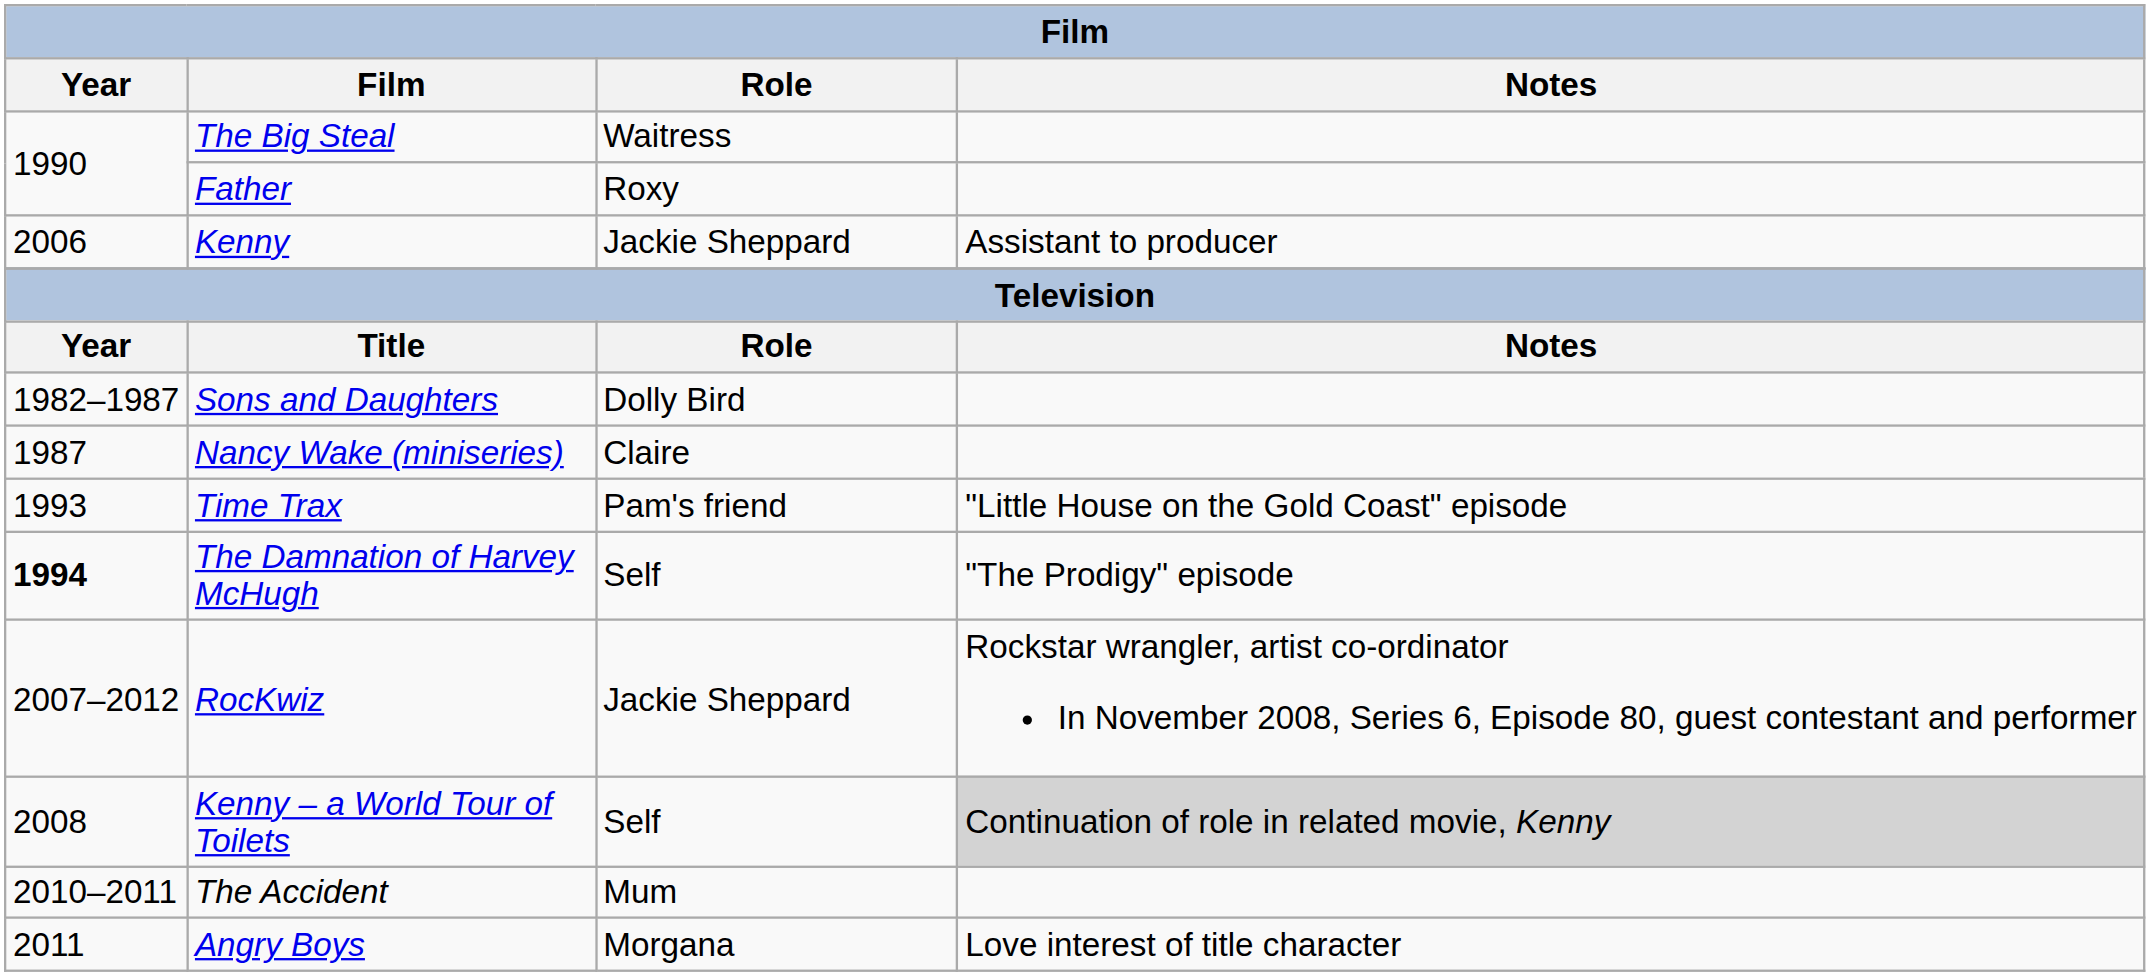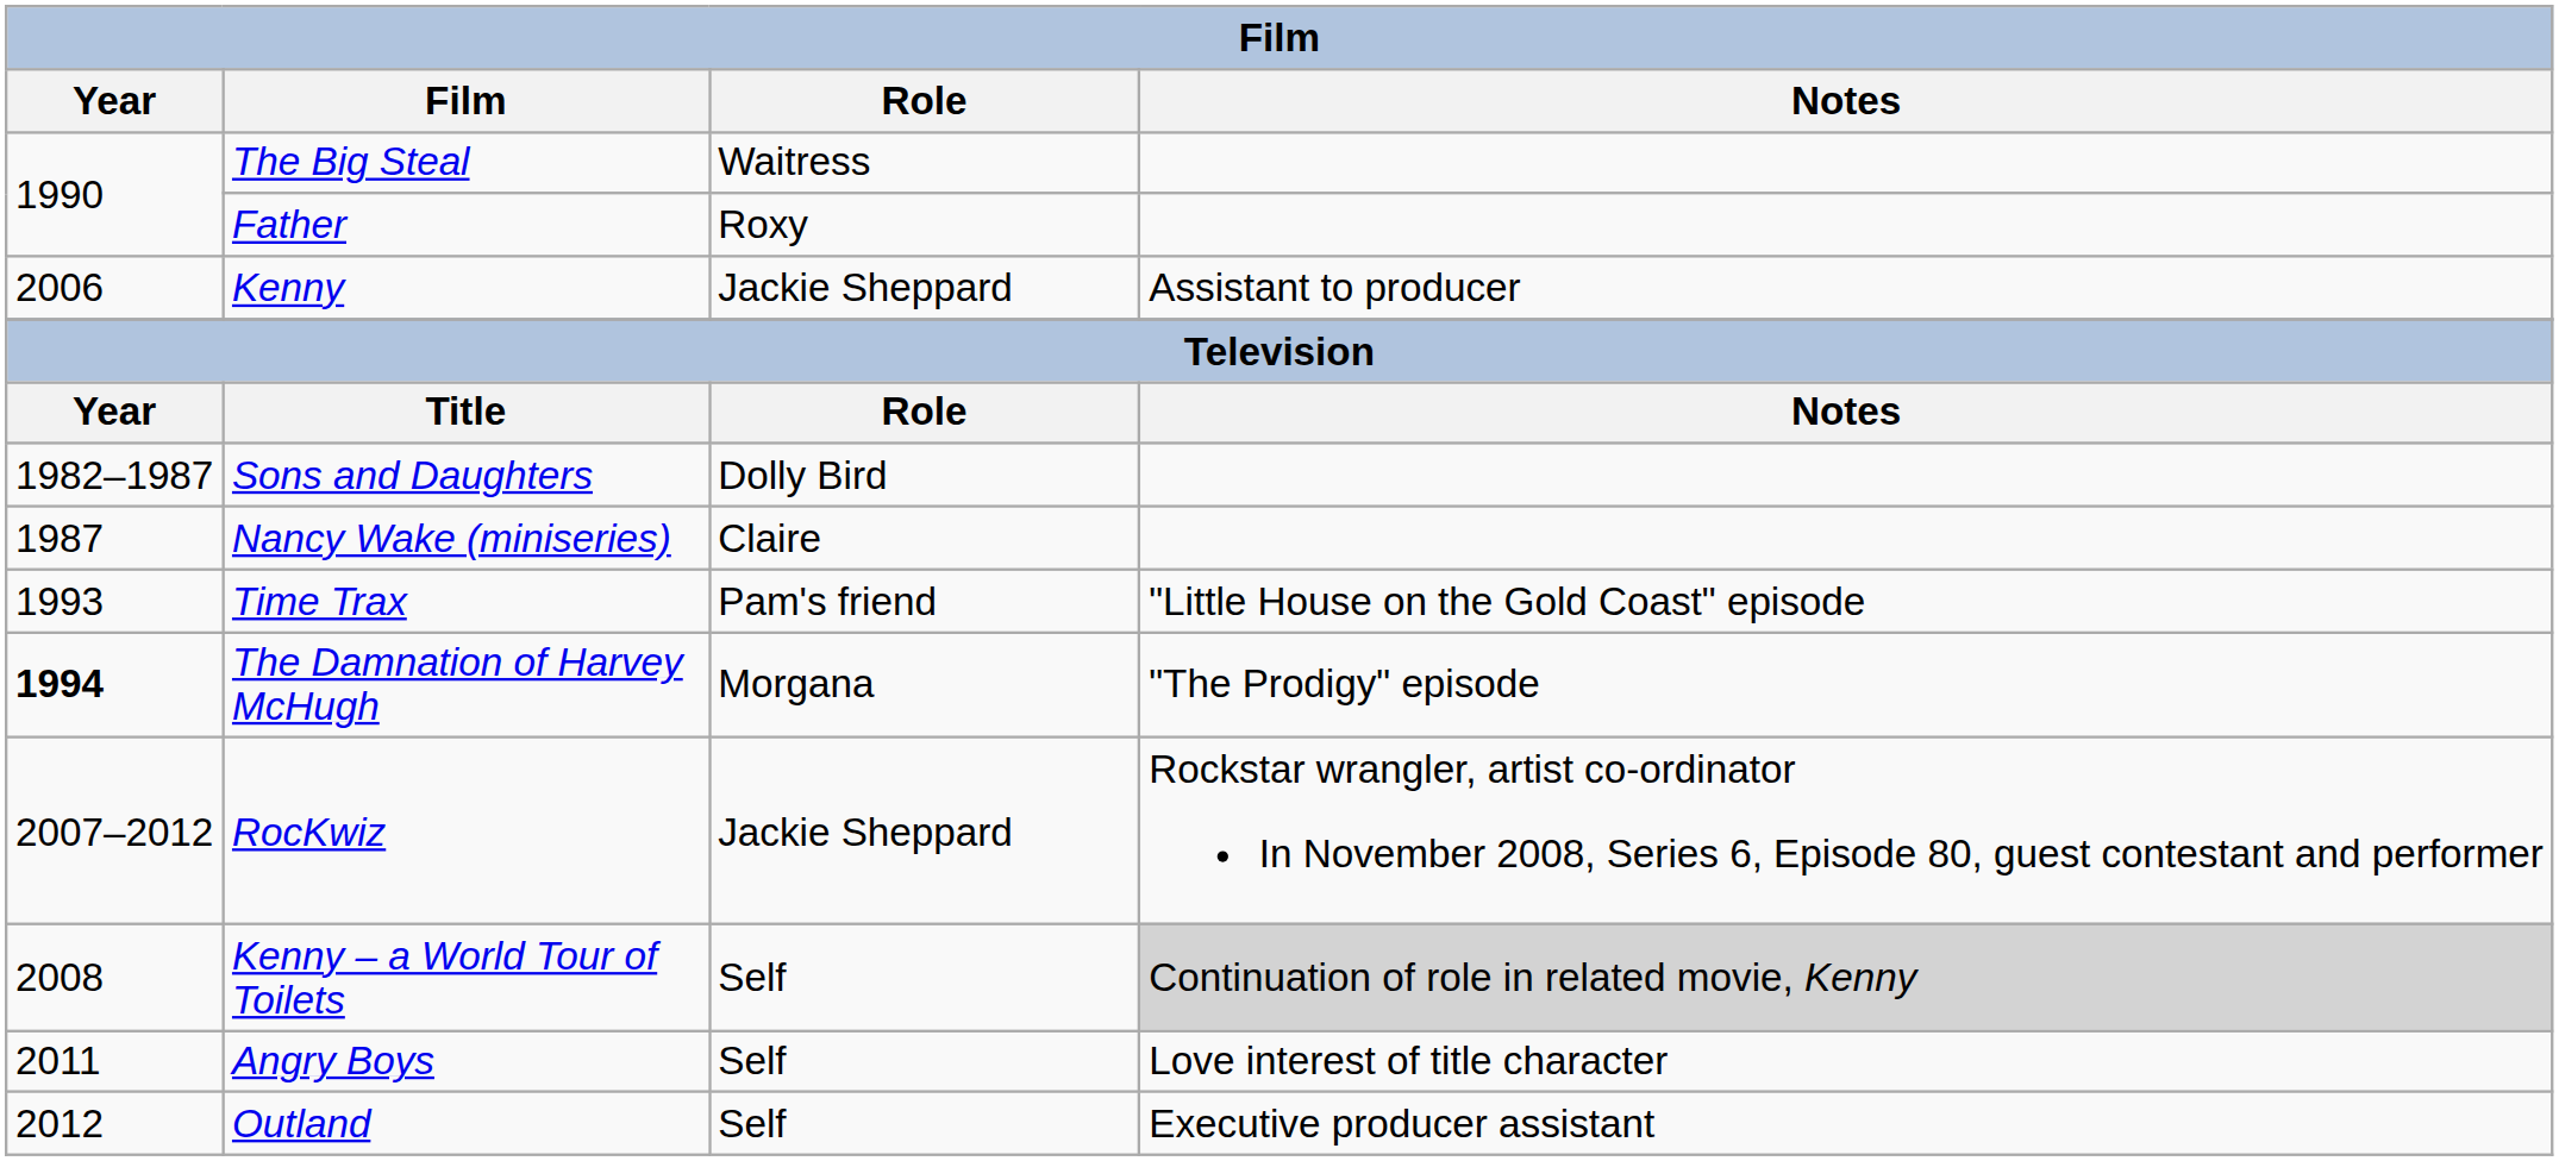The Damnation of Harvey McHugh | Role: Self -> Morgana
- row: 2010–2011 | The Accident | Mum
Angry Boys | Role: Morgana -> Self
+ row: 2012 | Outland | Self | Executive producer assistant
